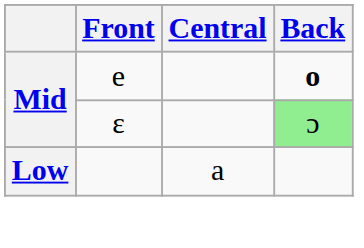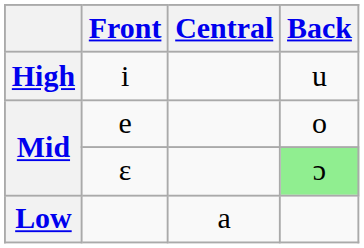+ row: High | i | u
e | Back: bold -> normal
